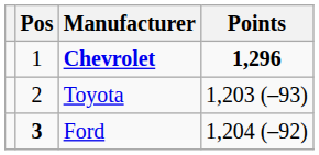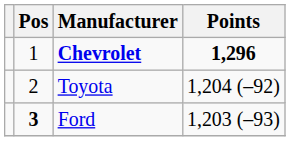Toyota | Points: 1,203 (–93) -> 1,204 (–92)
Ford | Points: 1,204 (–92) -> 1,203 (–93)
